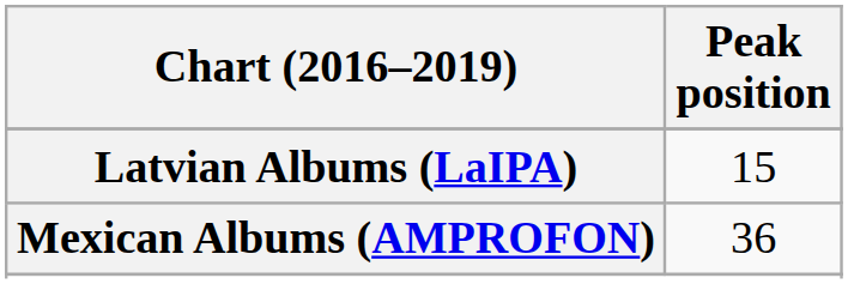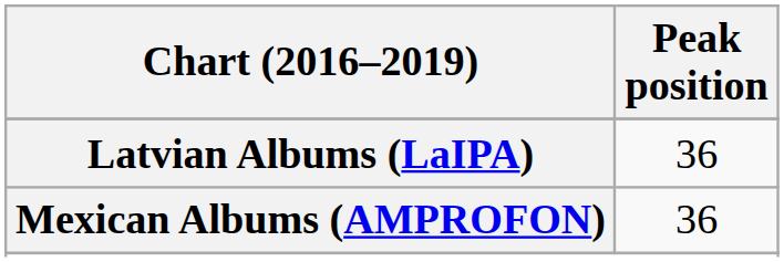Latvian Albums (LaIPA) | Peak position: 15 -> 36
